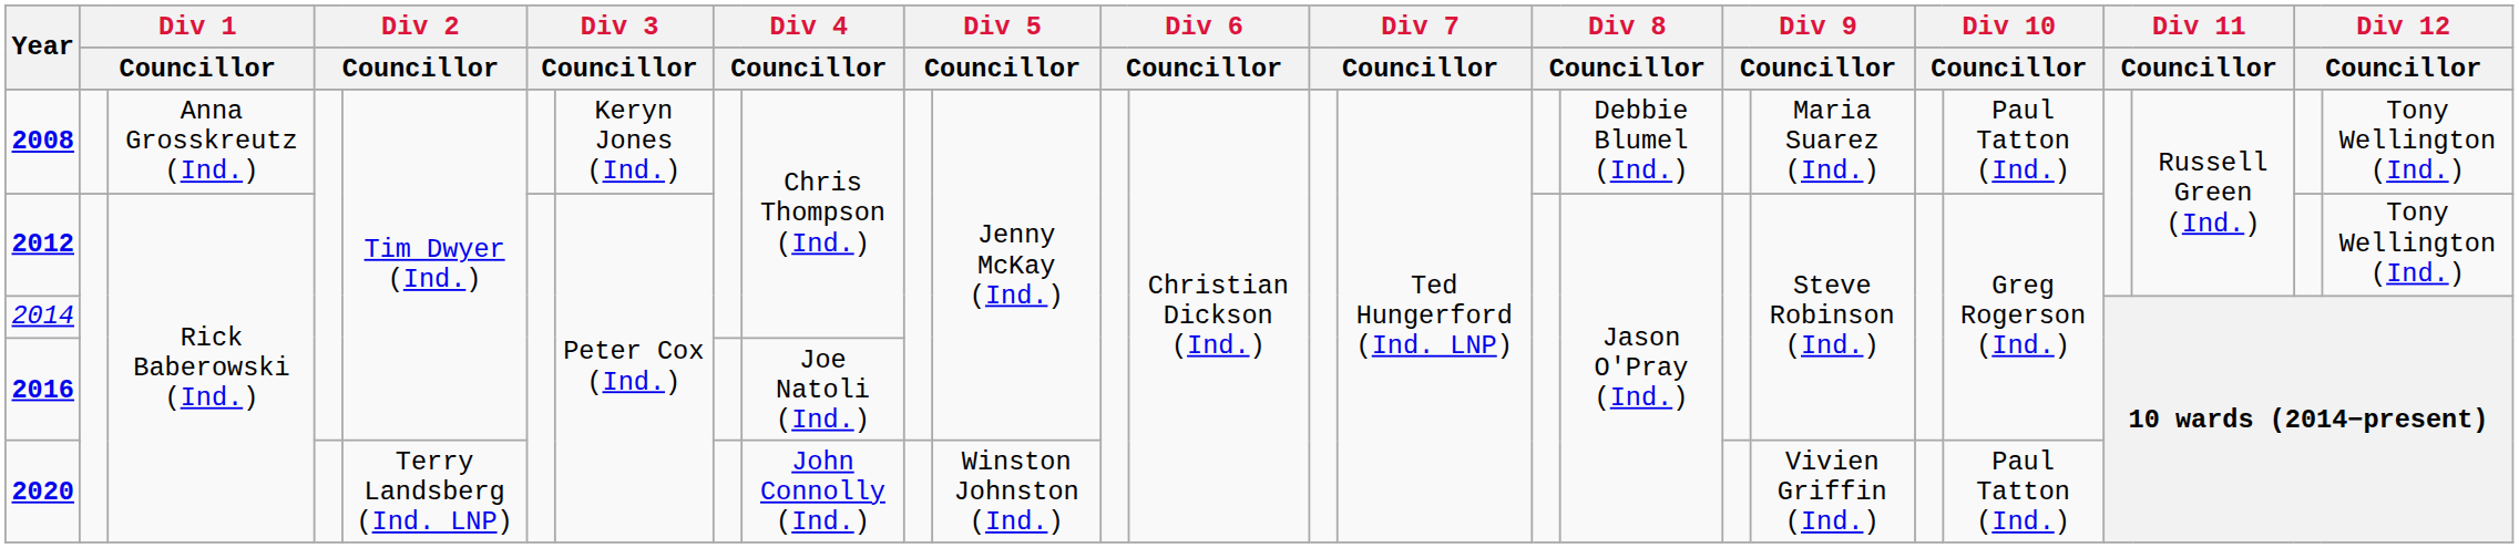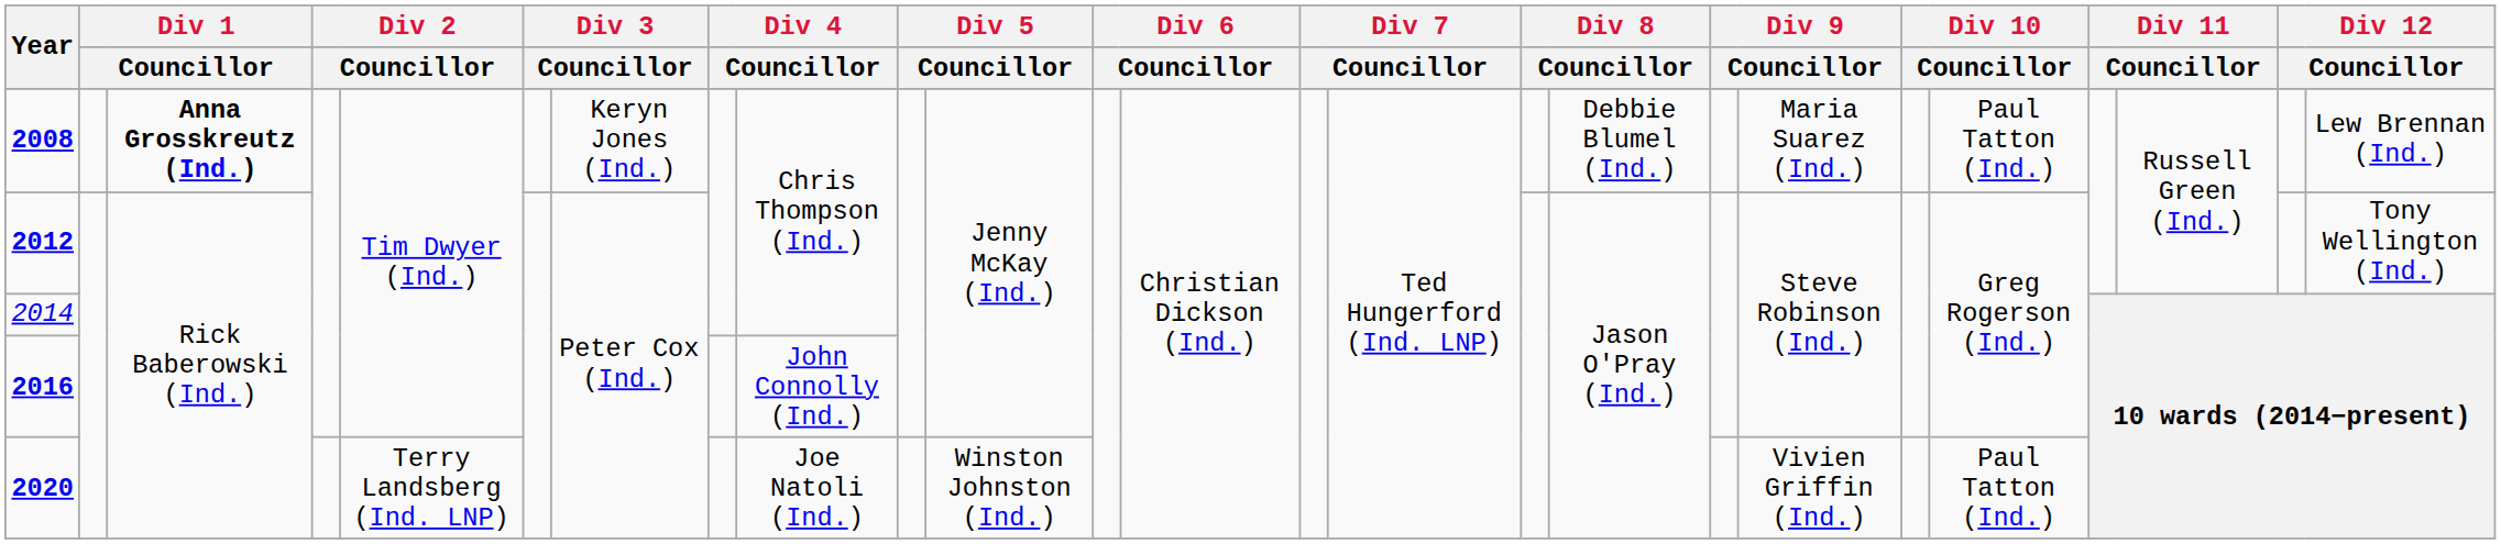2008 | column 3: normal -> bold
2008 | column 25: Tony Wellington (Ind.) -> Lew Brennan (Ind.)
2016 | column 9: Joe Natoli (Ind.) -> John Connolly (Ind.)
2020 | column 9: John Connolly (Ind.) -> Joe Natoli (Ind.)
